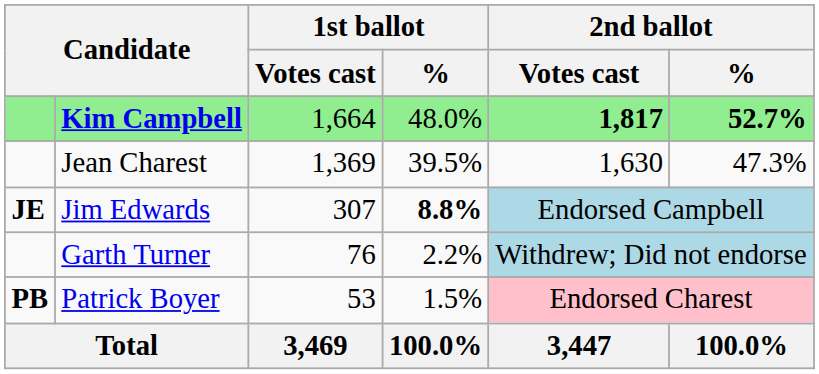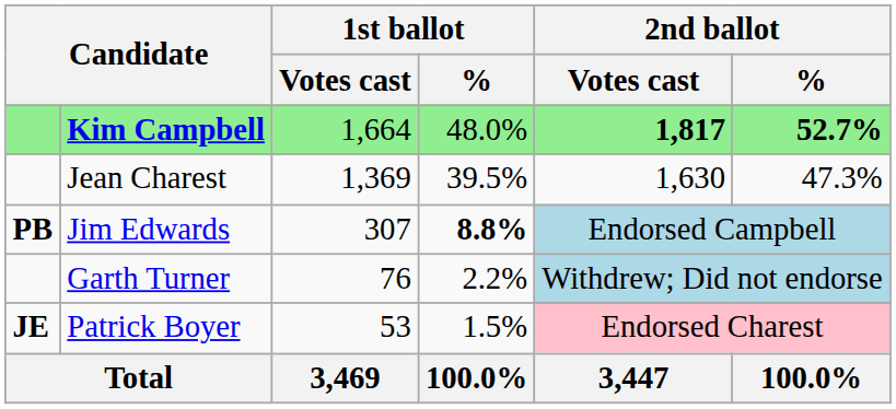Jim Edwards | column 1: JE -> PB
Patrick Boyer | column 1: PB -> JE
